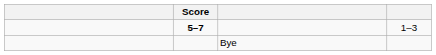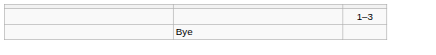- column: Score | 5–7
